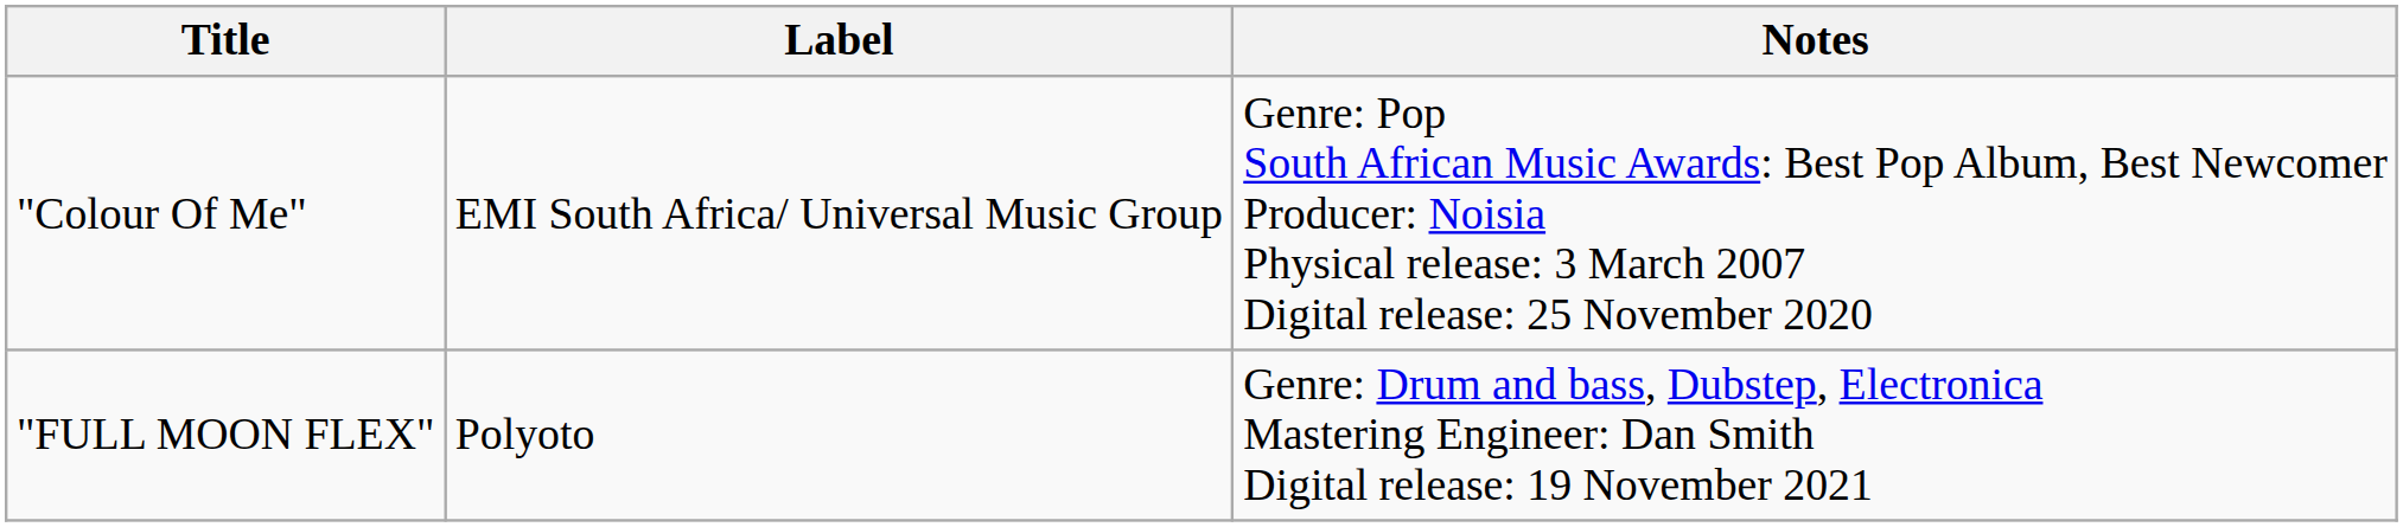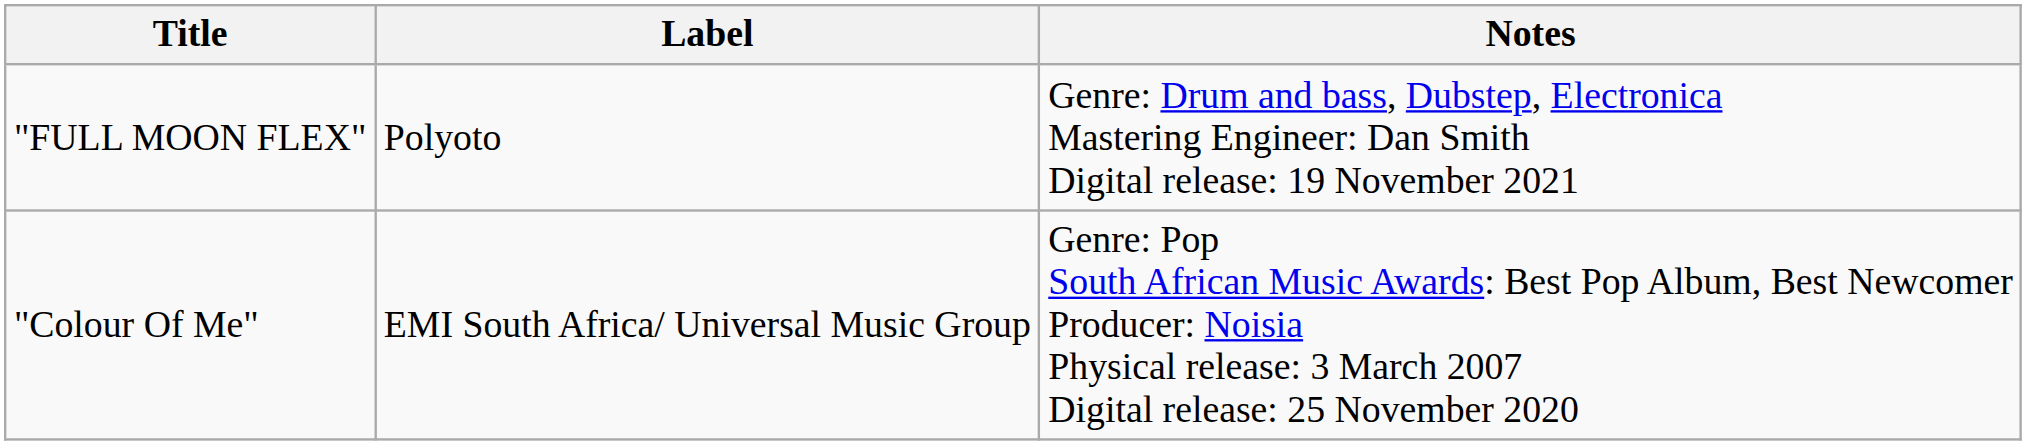rows swapped: "Colour Of Me" <-> "FULL MOON FLEX"
